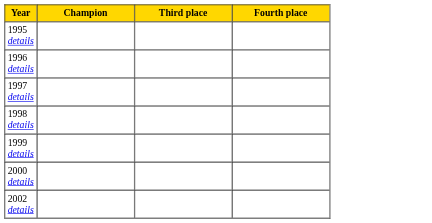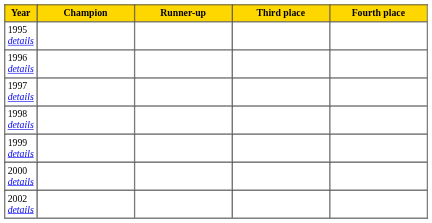+ column: Runner-up
